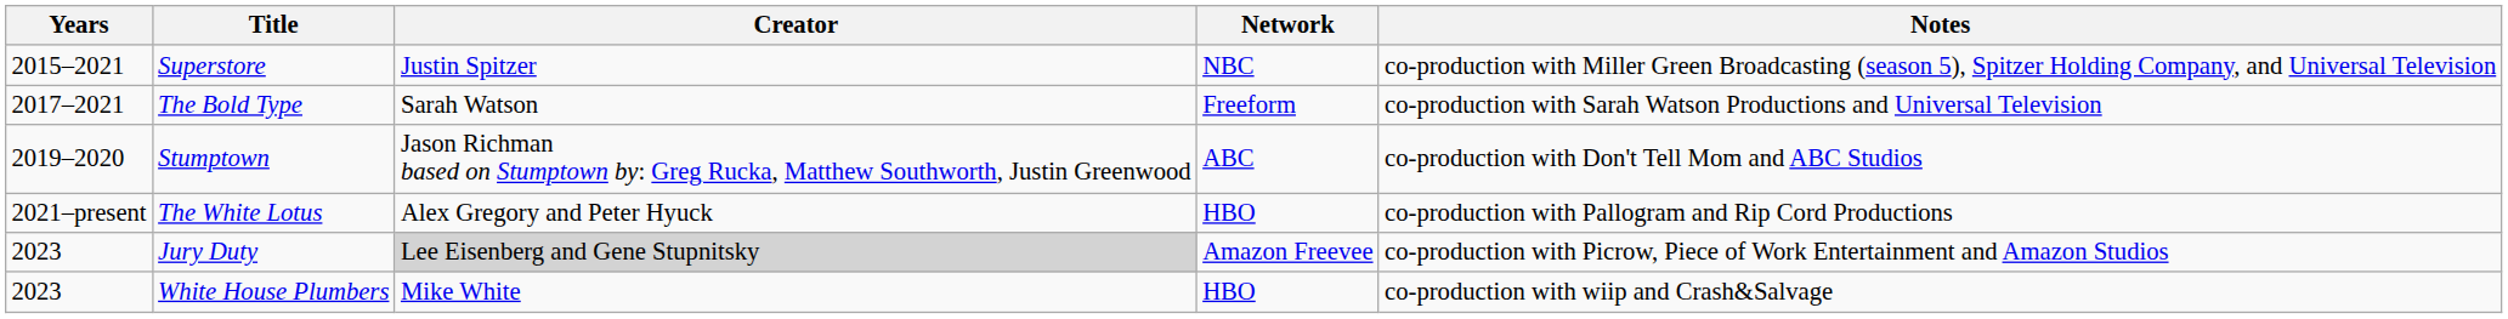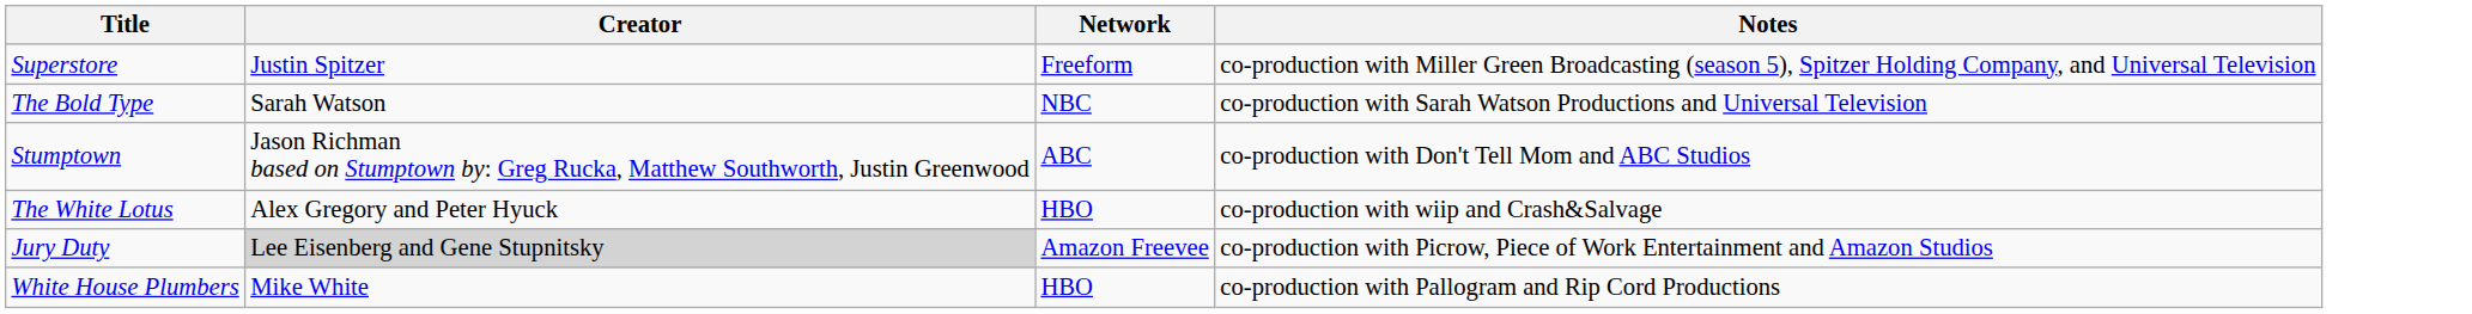- column: Years | 2015–2021 | 2017–2021 | 2019–2020 | 2021–present | 2023 | 2023
Superstore | Network: NBC -> Freeform
The Bold Type | Network: Freeform -> NBC
The White Lotus | Notes: co-production with Pallogram and Rip Cord Productions -> co-production with wiip and Crash&Salvage
White House Plumbers | Notes: co-production with wiip and Crash&Salvage -> co-production with Pallogram and Rip Cord Productions
